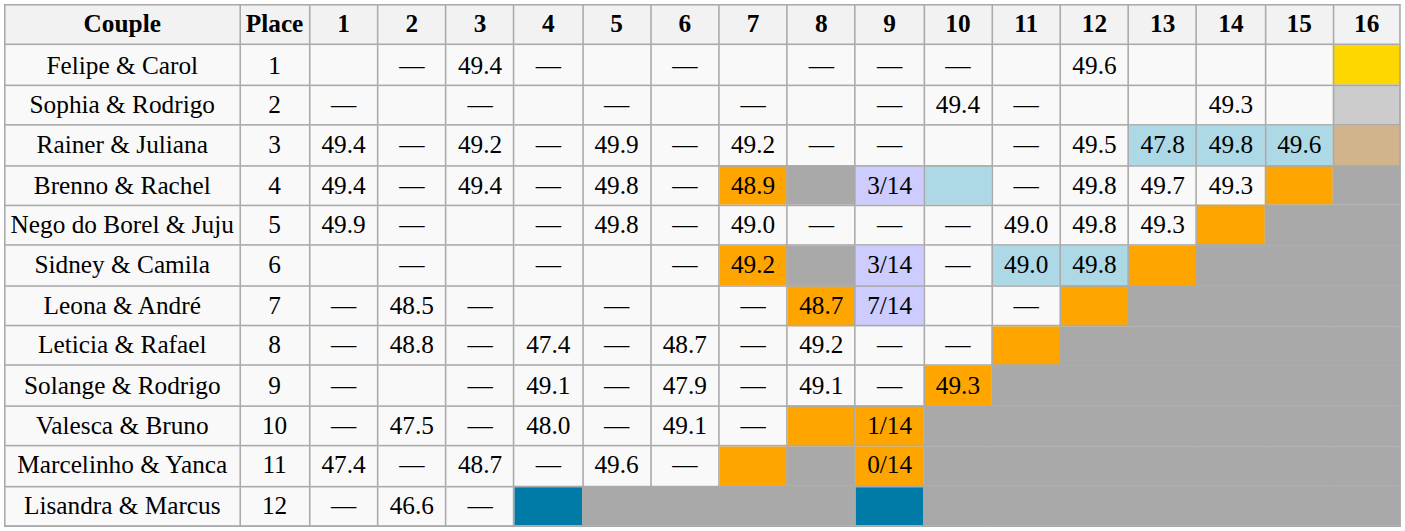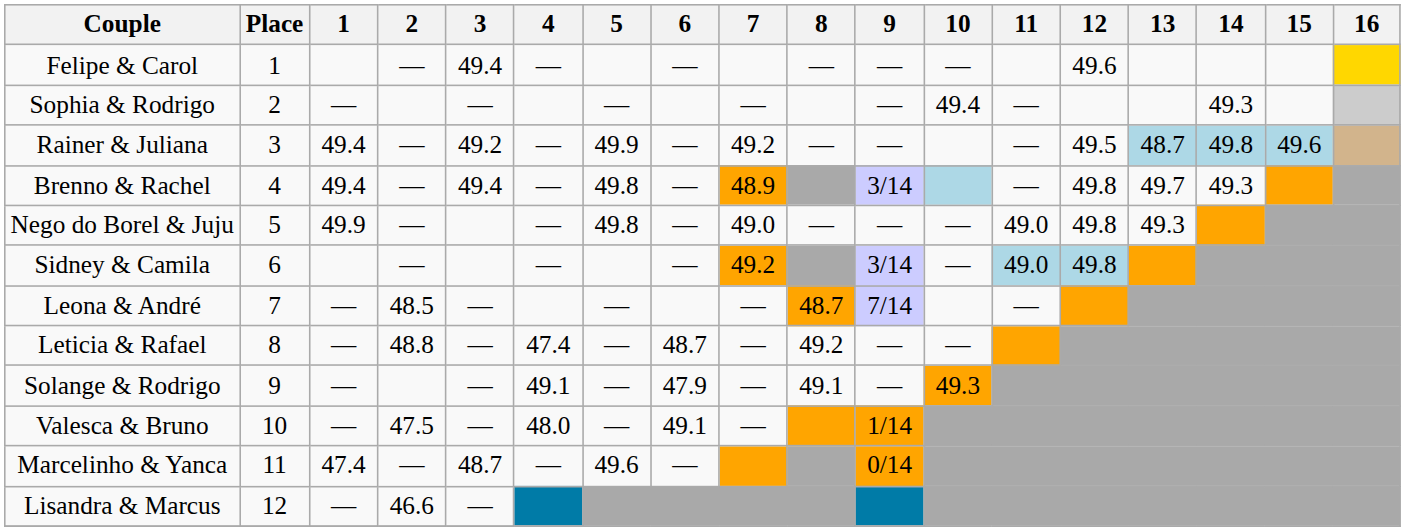Rainer & Juliana | 13: 47.8 -> 48.7
